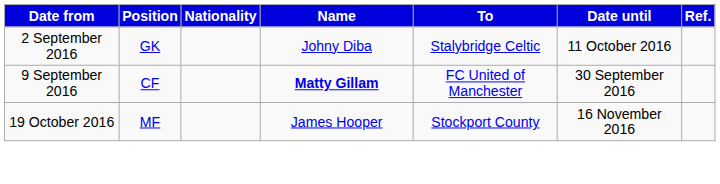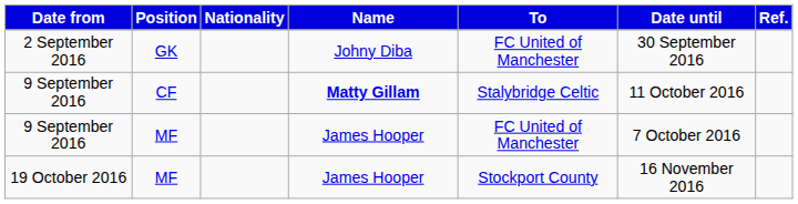2 September 2016 | To: Stalybridge Celtic -> FC United of Manchester
2 September 2016 | Date until: 11 October 2016 -> 30 September 2016
9 September 2016 / CF | To: FC United of Manchester -> Stalybridge Celtic
9 September 2016 / CF | Date until: 30 September 2016 -> 11 October 2016
+ row: 9 September 2016 | MF | James Hooper | FC United of Manchester | 7 October 2016
